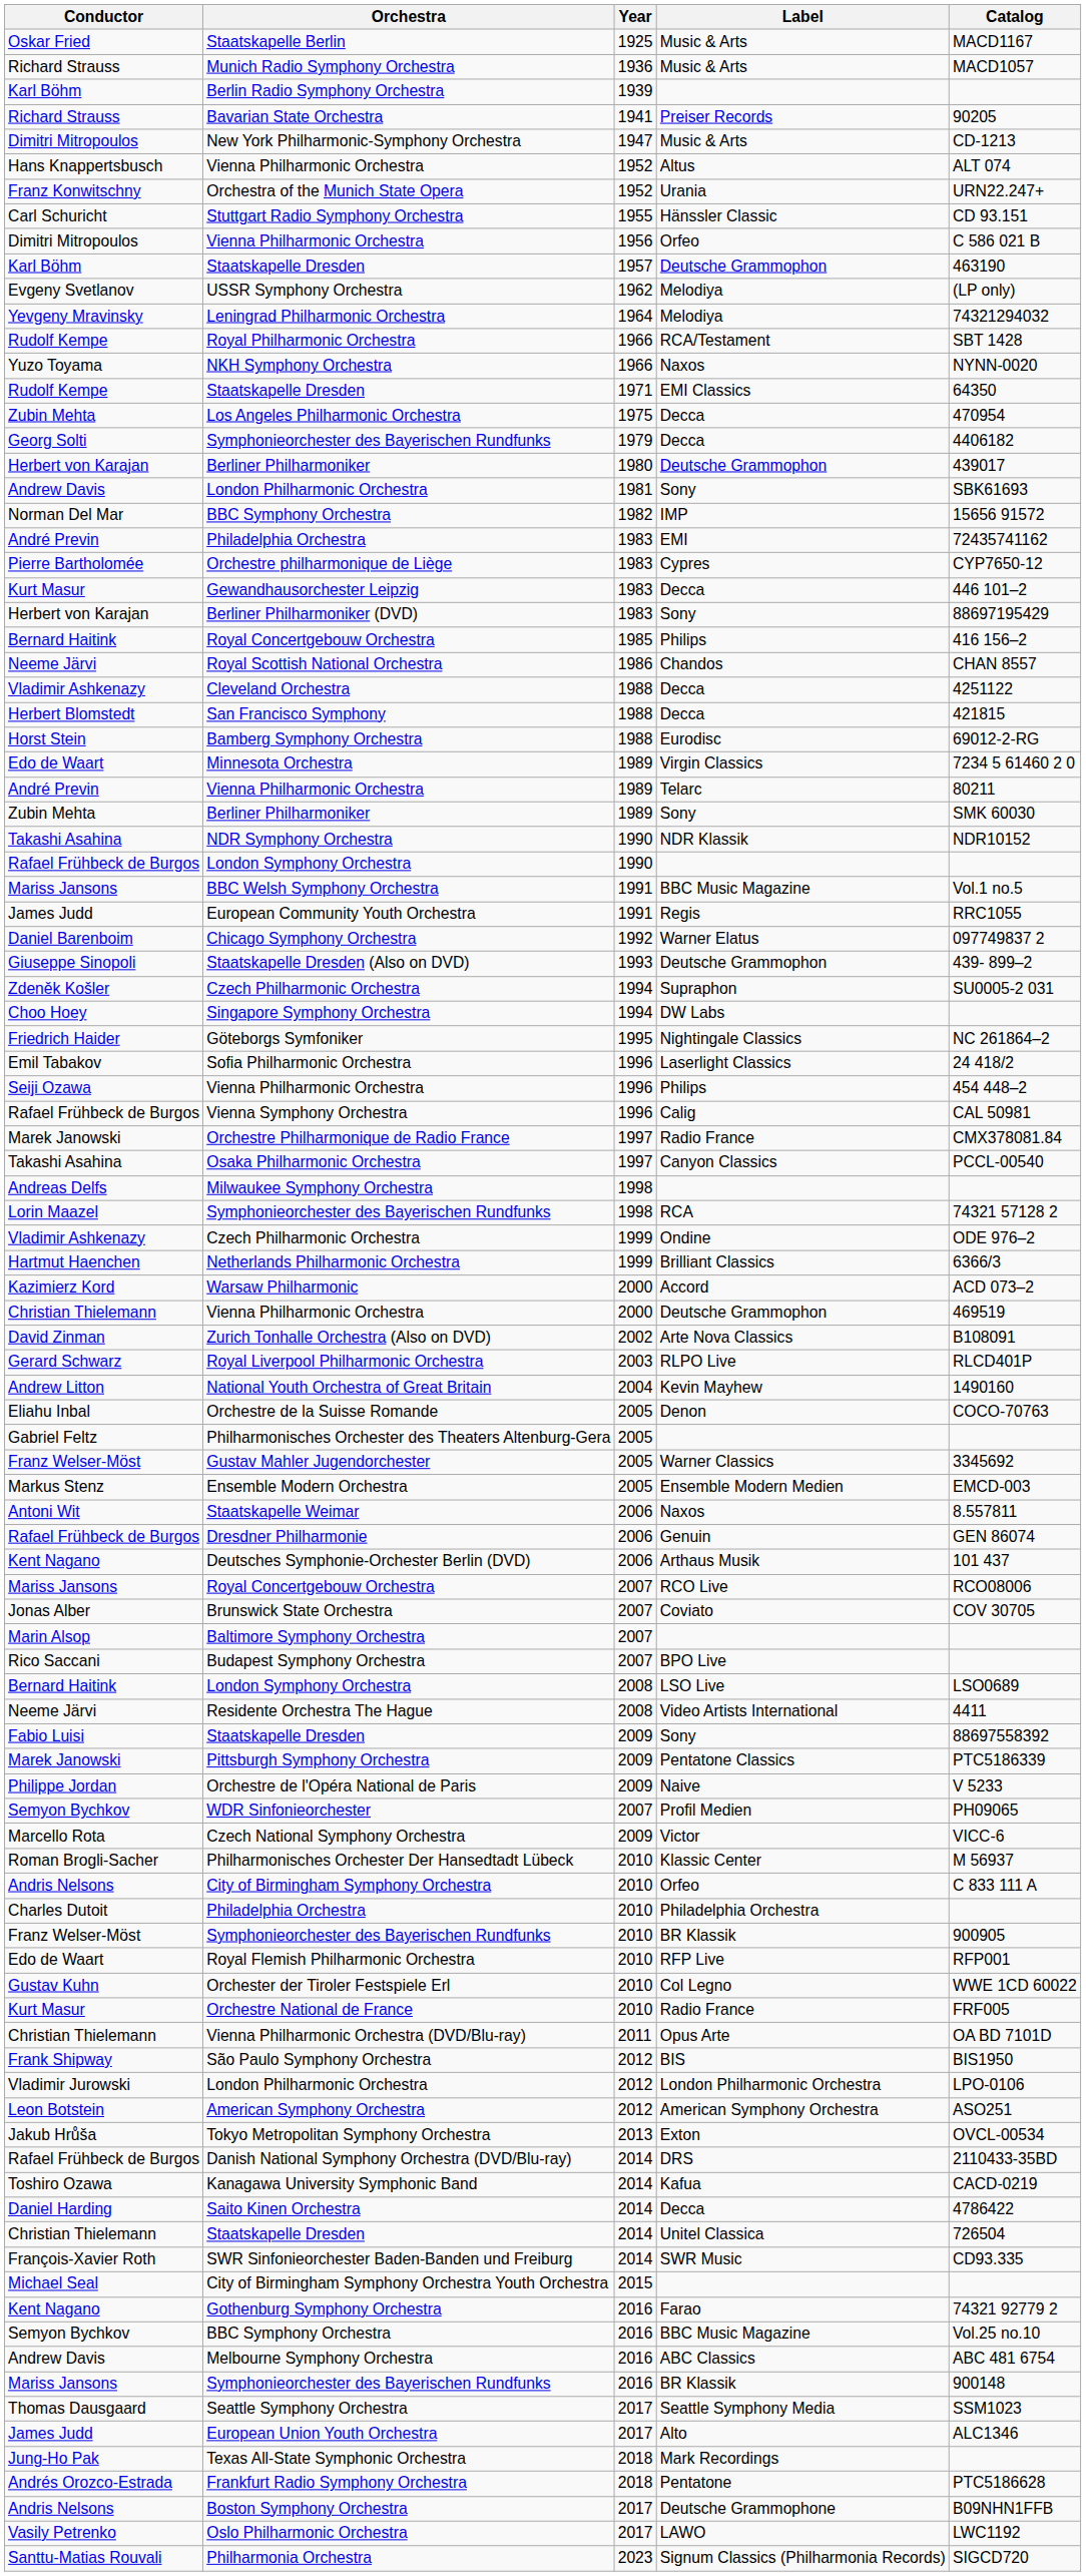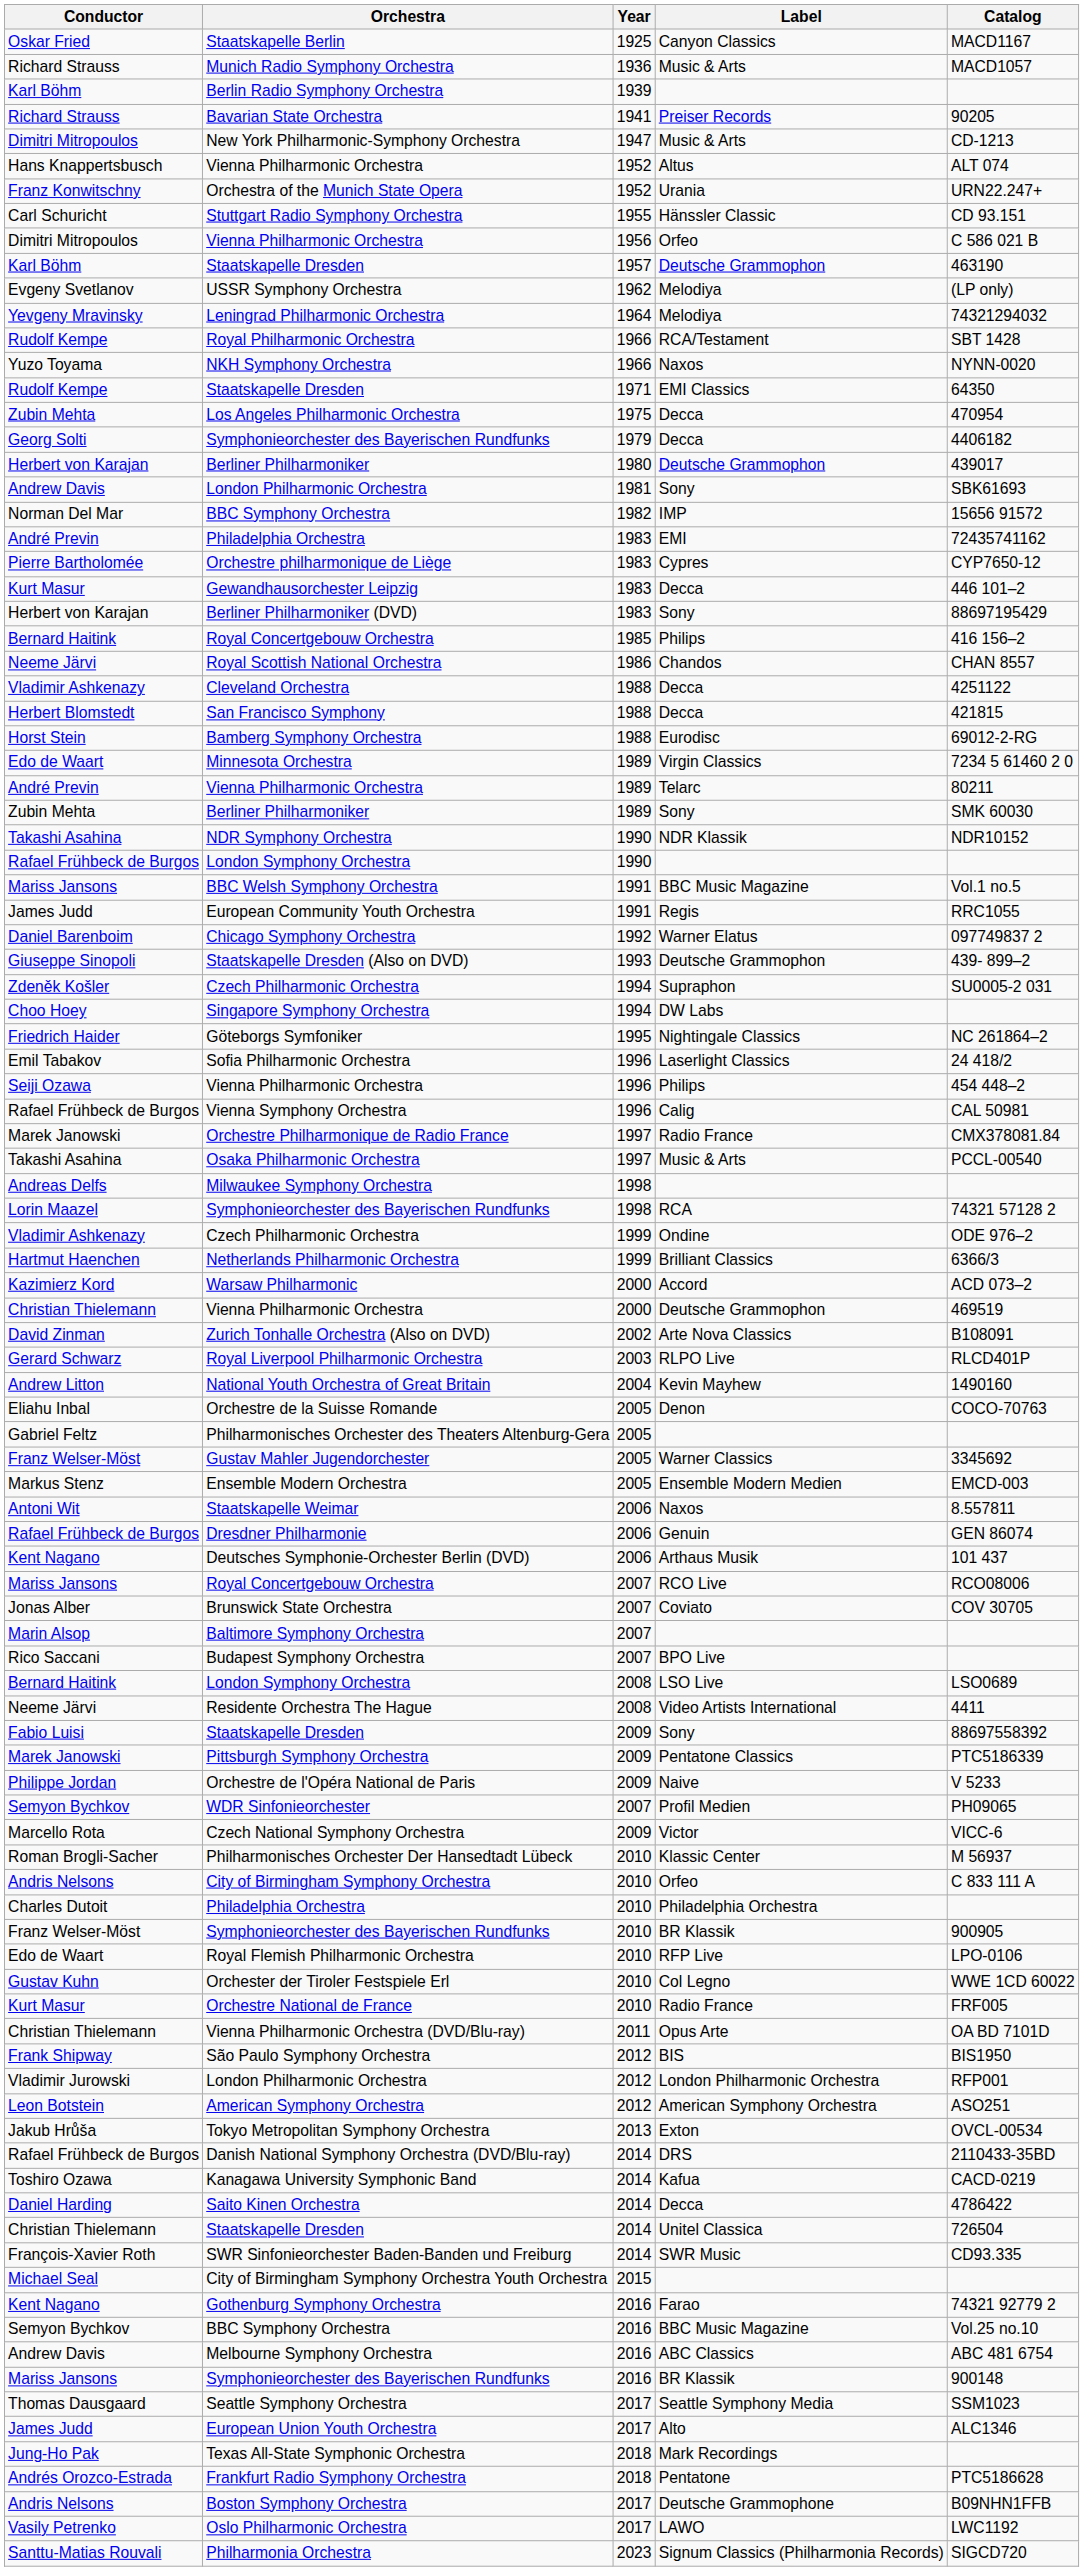Staatskapelle Berlin | Label: Music & Arts -> Canyon Classics
Osaka Philharmonic Orchestra | Label: Canyon Classics -> Music & Arts
Royal Flemish Philharmonic Orchestra | Catalog: RFP001 -> LPO-0106
Vladimir Jurowski / London Philharmonic Orchestra | Catalog: LPO-0106 -> RFP001
